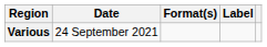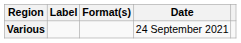columns swapped: Date <-> Label
